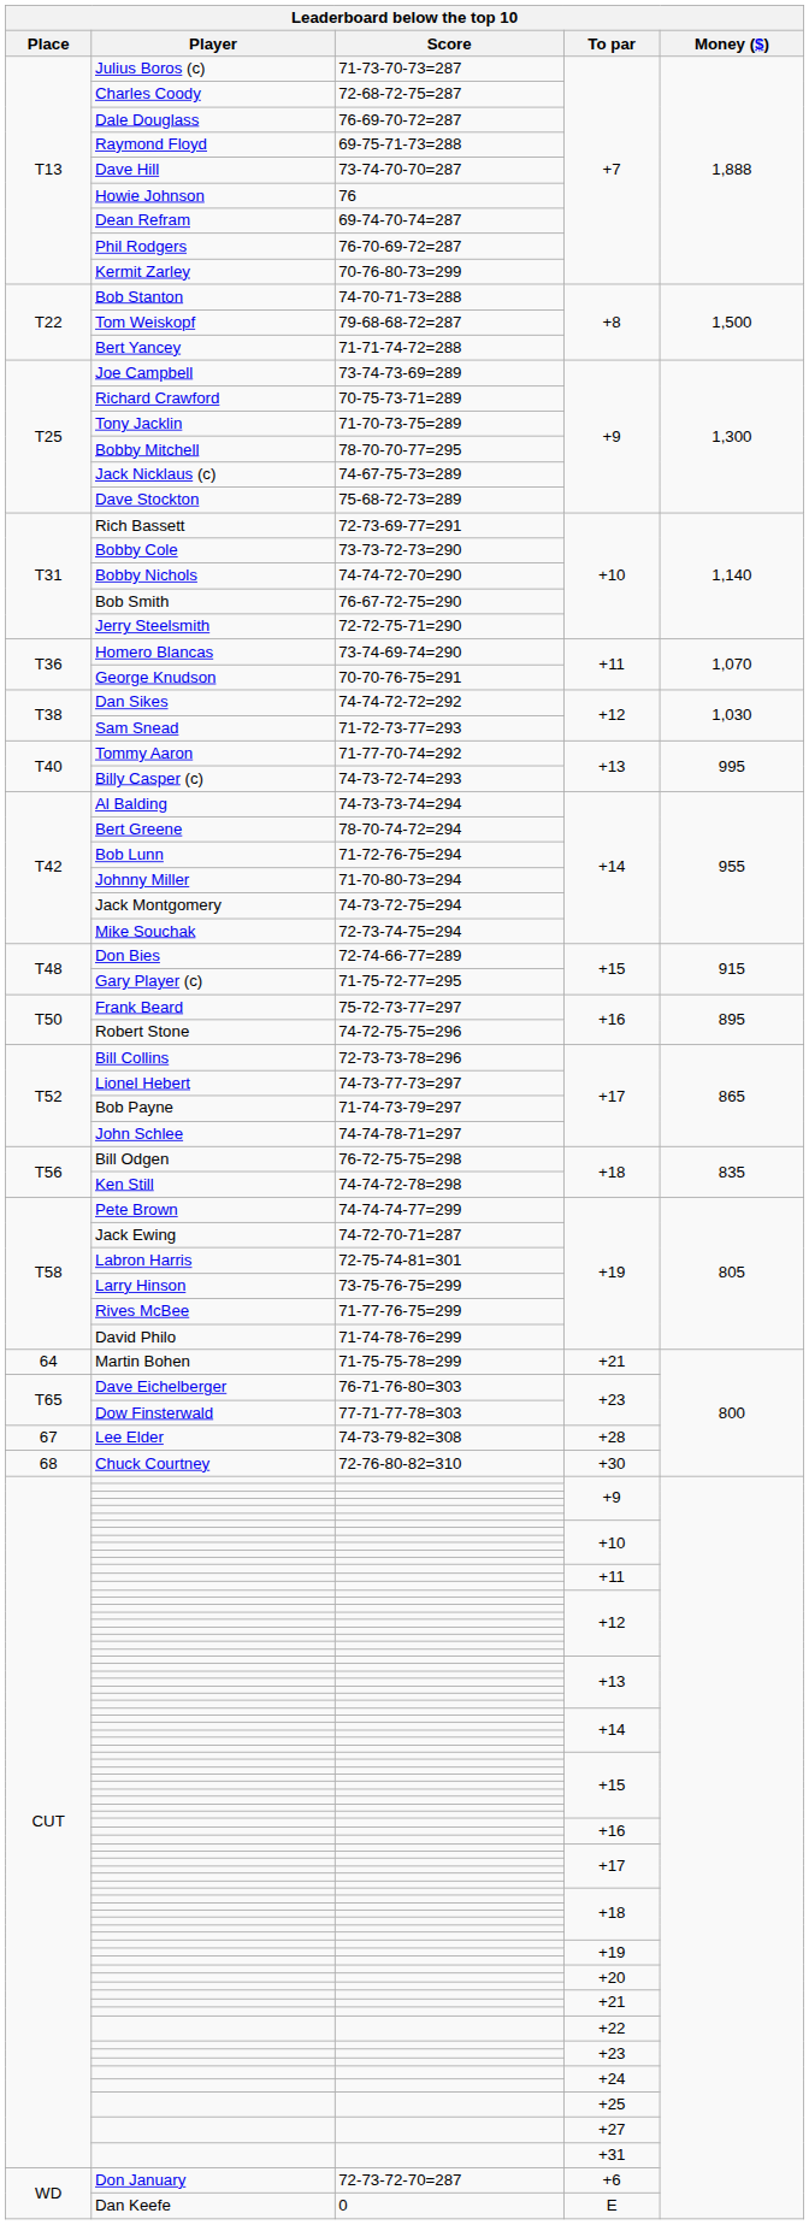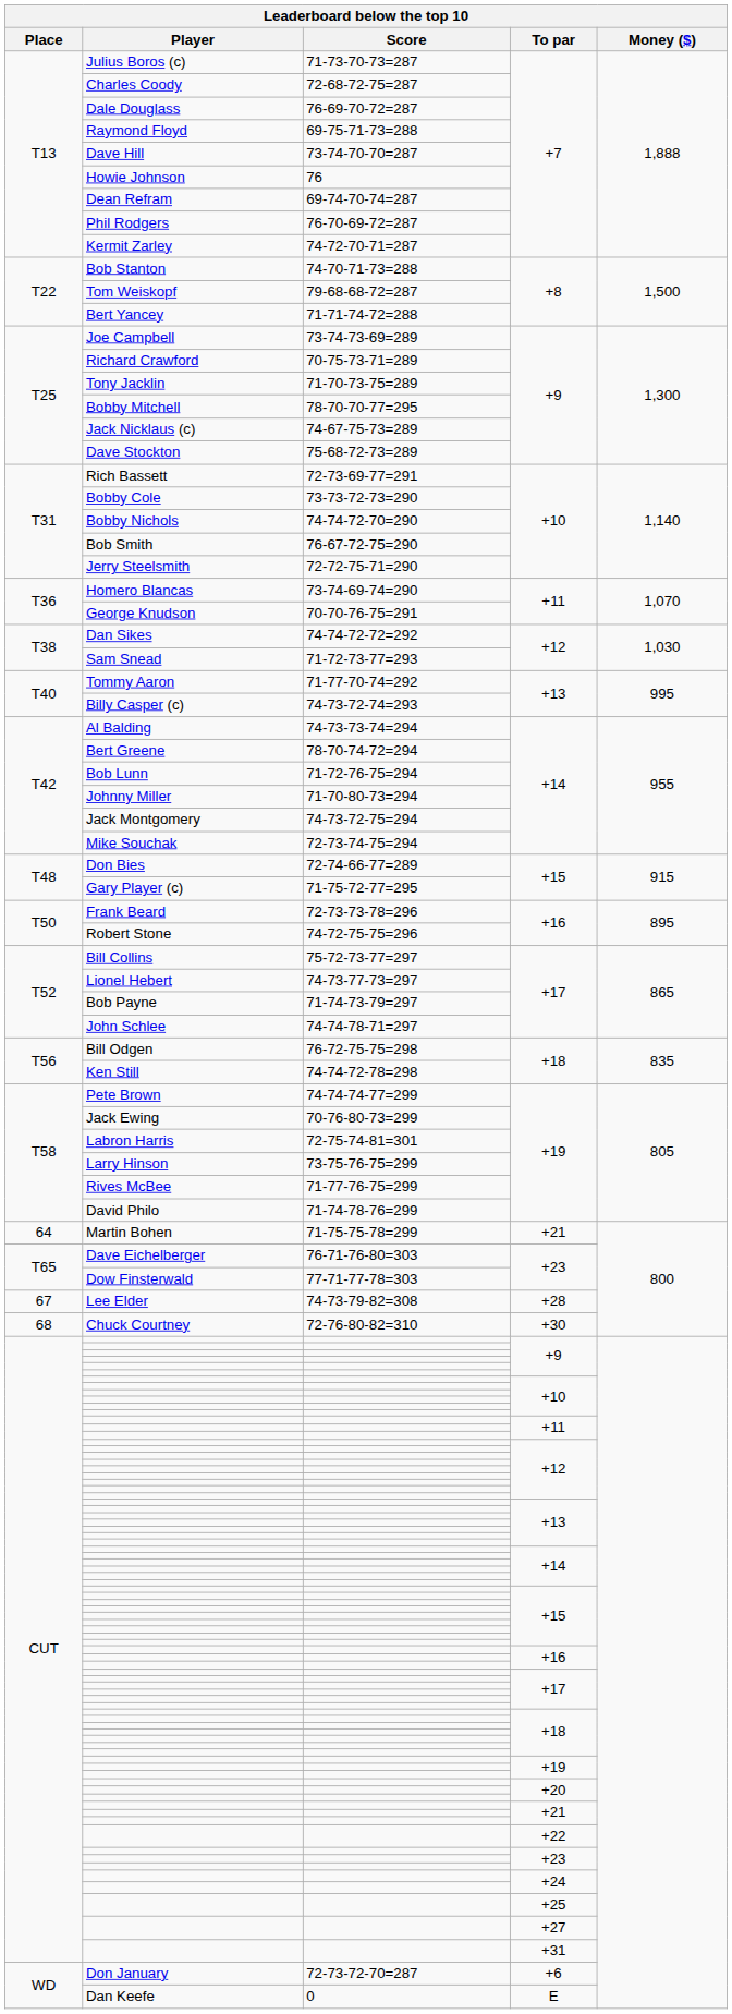Kermit Zarley | Score: 70-76-80-73=299 -> 74-72-70-71=287
Frank Beard | Score: 75-72-73-77=297 -> 72-73-73-78=296
Bill Collins | Score: 72-73-73-78=296 -> 75-72-73-77=297
Jack Ewing | Score: 74-72-70-71=287 -> 70-76-80-73=299
